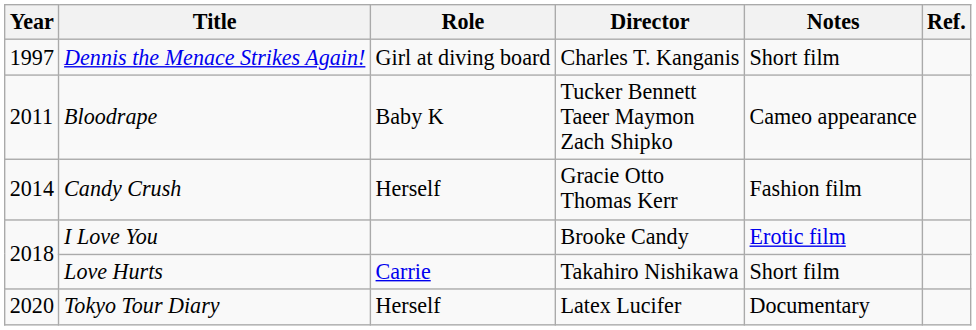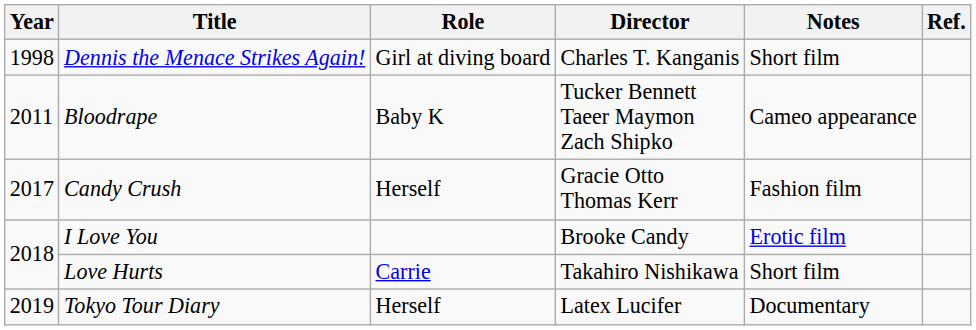Dennis the Menace Strikes Again! | Year: 1997 -> 1998
Candy Crush | Year: 2014 -> 2017
Tokyo Tour Diary | Year: 2020 -> 2019
